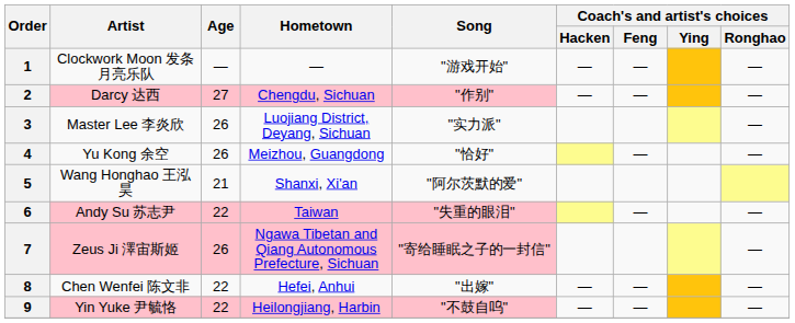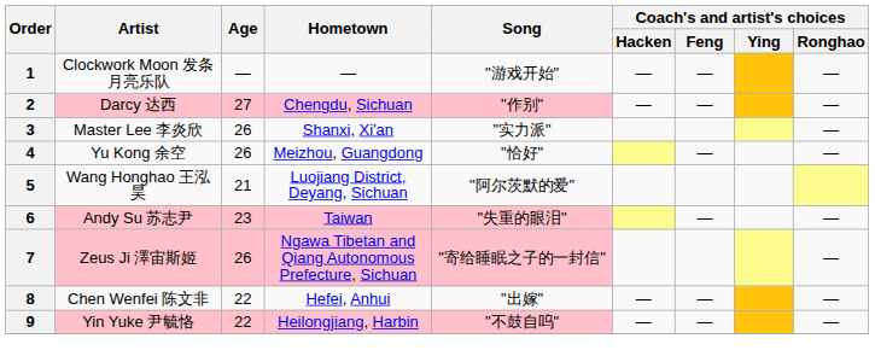3 | Hometown: Luojiang District, Deyang, Sichuan -> Shanxi, Xi'an
5 | Hometown: Shanxi, Xi'an -> Luojiang District, Deyang, Sichuan
6 | Age: 22 -> 23
